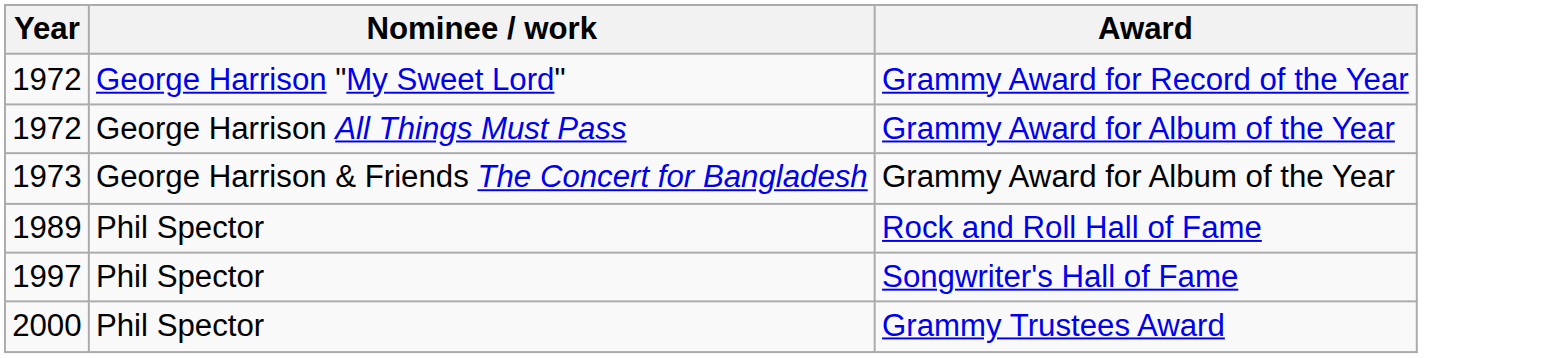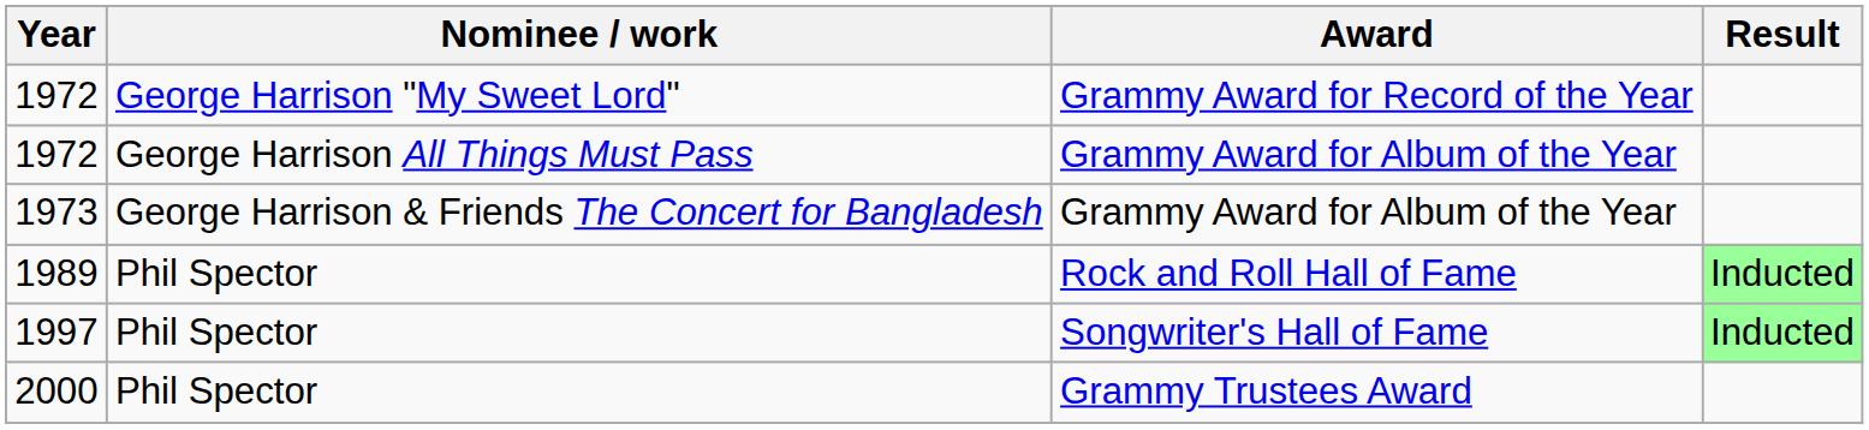+ column: Result | Inducted | Inducted
